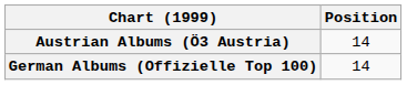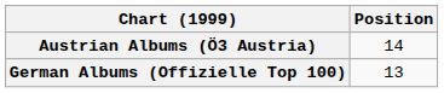German Albums (Offizielle Top 100) | Position: 14 -> 13
